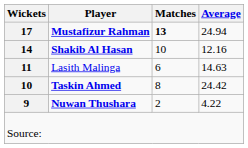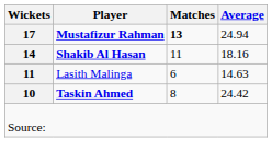Shakib Al Hasan | Matches: 10 -> 11
Shakib Al Hasan | Average: 12.16 -> 18.16
- row: 9 | Nuwan Thushara | 2 | 4.22
